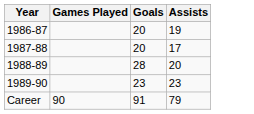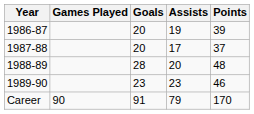+ column: Points | 39 | 37 | 48 | 46 | 170
